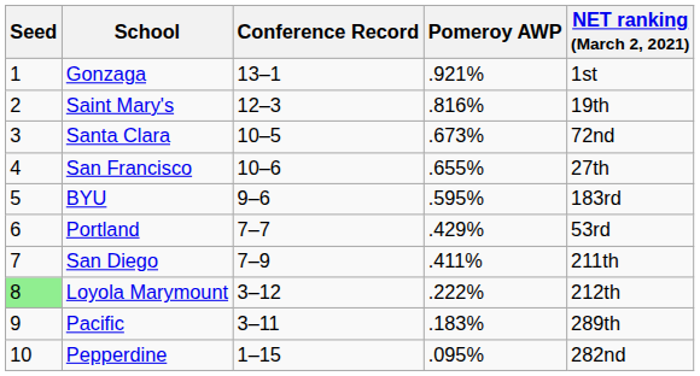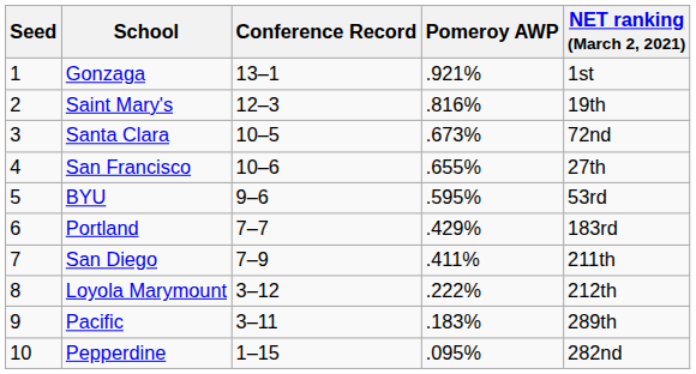BYU | NET ranking (March 2, 2021): 183rd -> 53rd
Portland | NET ranking (March 2, 2021): 53rd -> 183rd
Loyola Marymount | Seed: lightgreen background -> no background
